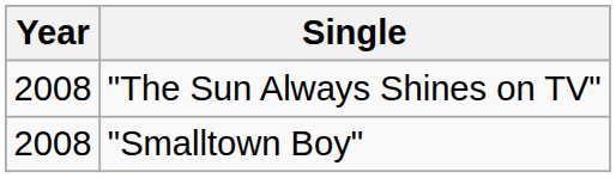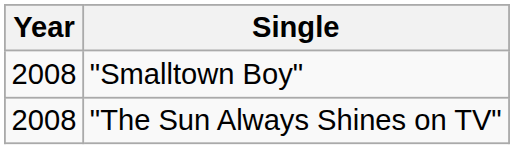rows swapped: "Smalltown Boy" <-> "The Sun Always Shines on TV"
